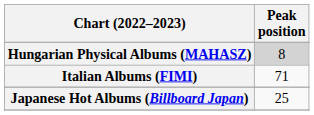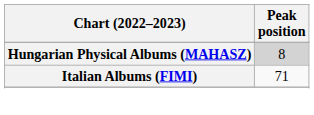- row: Japanese Hot Albums (Billboard Japan) | 25
